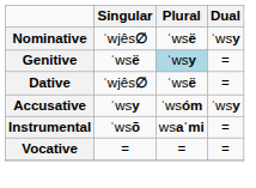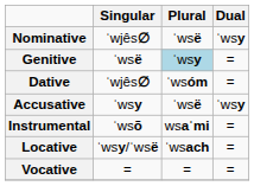Dative | Plural: ˈwsë -> ˈwsóm
Accusative | Plural: ˈwsóm -> ˈwsë
+ row: Locative | ˈwsy/ˈwsë | ˈwsach | =
